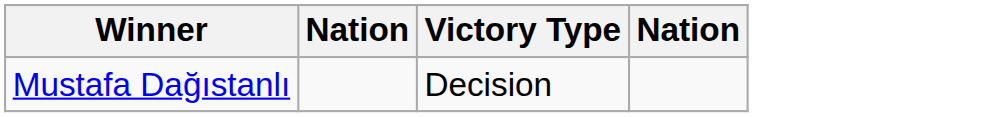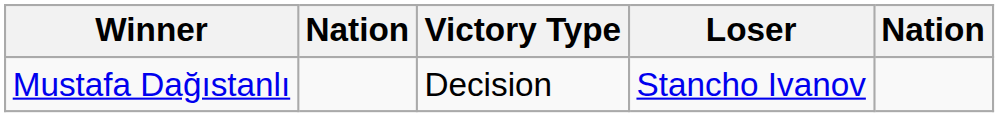+ column: Loser | Stancho Ivanov
